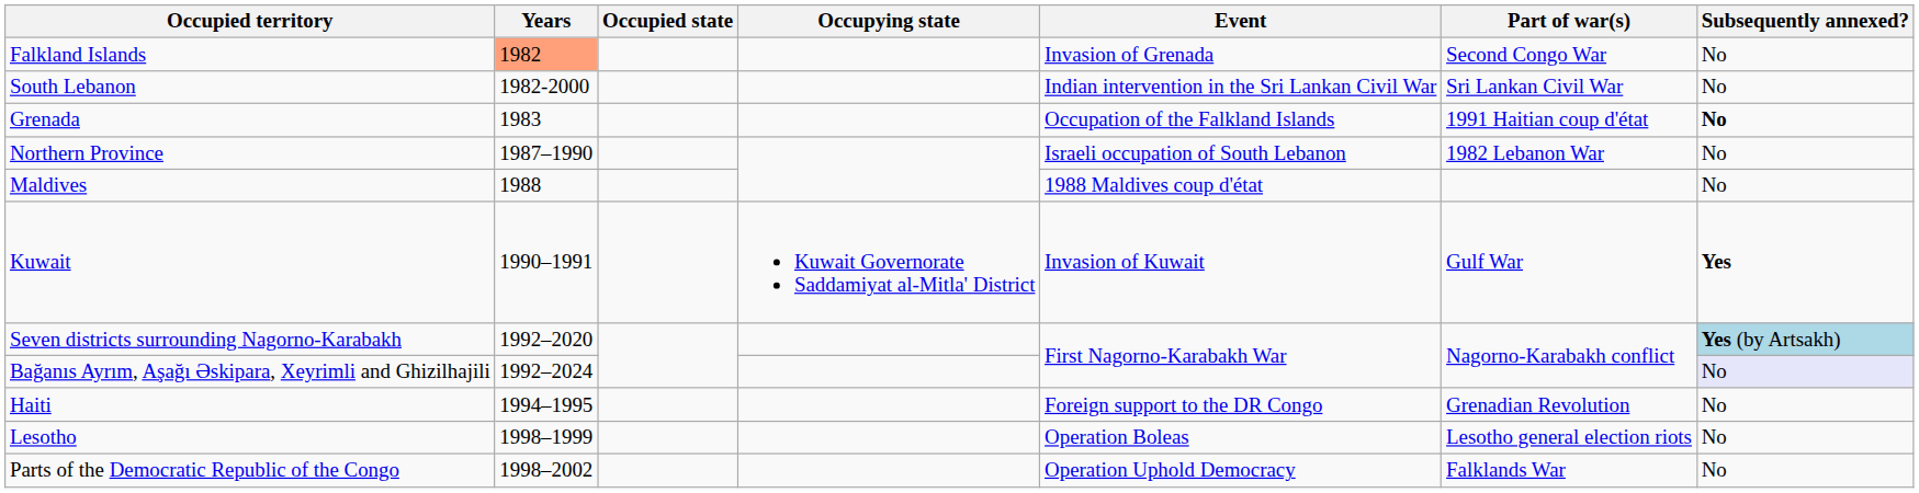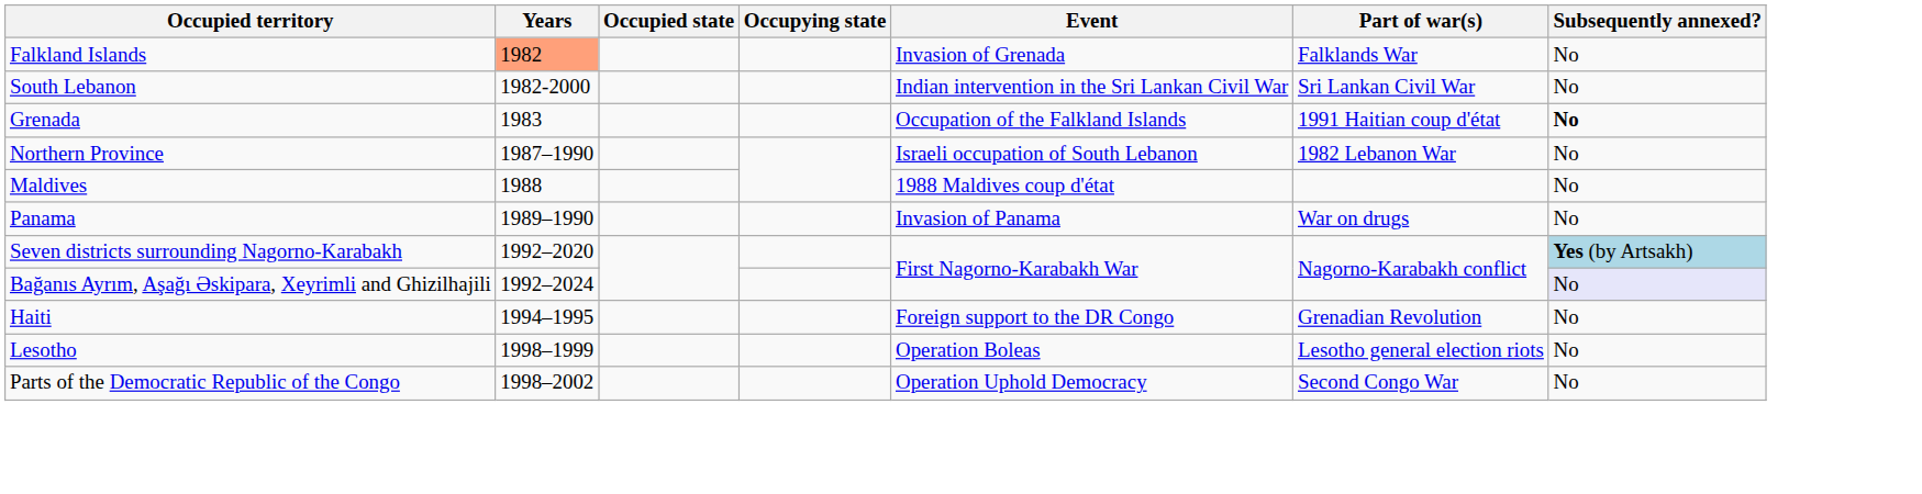Falkland Islands | Part of war(s): Second Congo War -> Falklands War
+ row: Panama | 1989–1990 | Invasion of Panama | War on drugs | No
- row: Kuwait | 1990–1991 | Kuwait Governorate Saddamiyat al-Mitla' District | Invasion of Kuwait | Gulf War | Yes
Parts of the Democratic Republic of the Congo | Part of war(s): Falklands War -> Second Congo War
